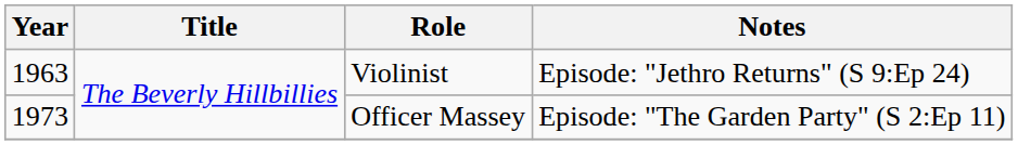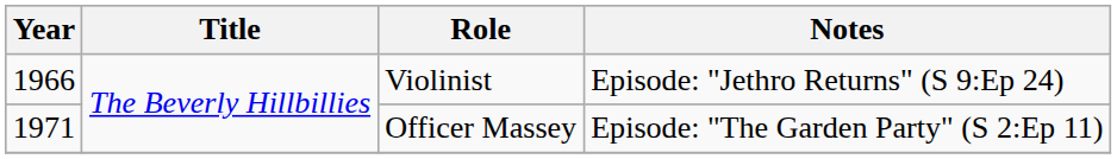Violinist | Year: 1963 -> 1966
Officer Massey | Year: 1973 -> 1971
